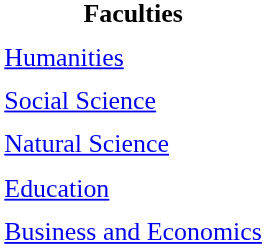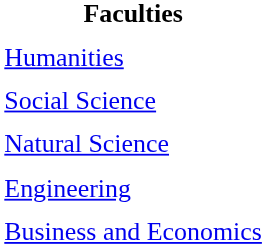+ row: Engineering
- row: Education
